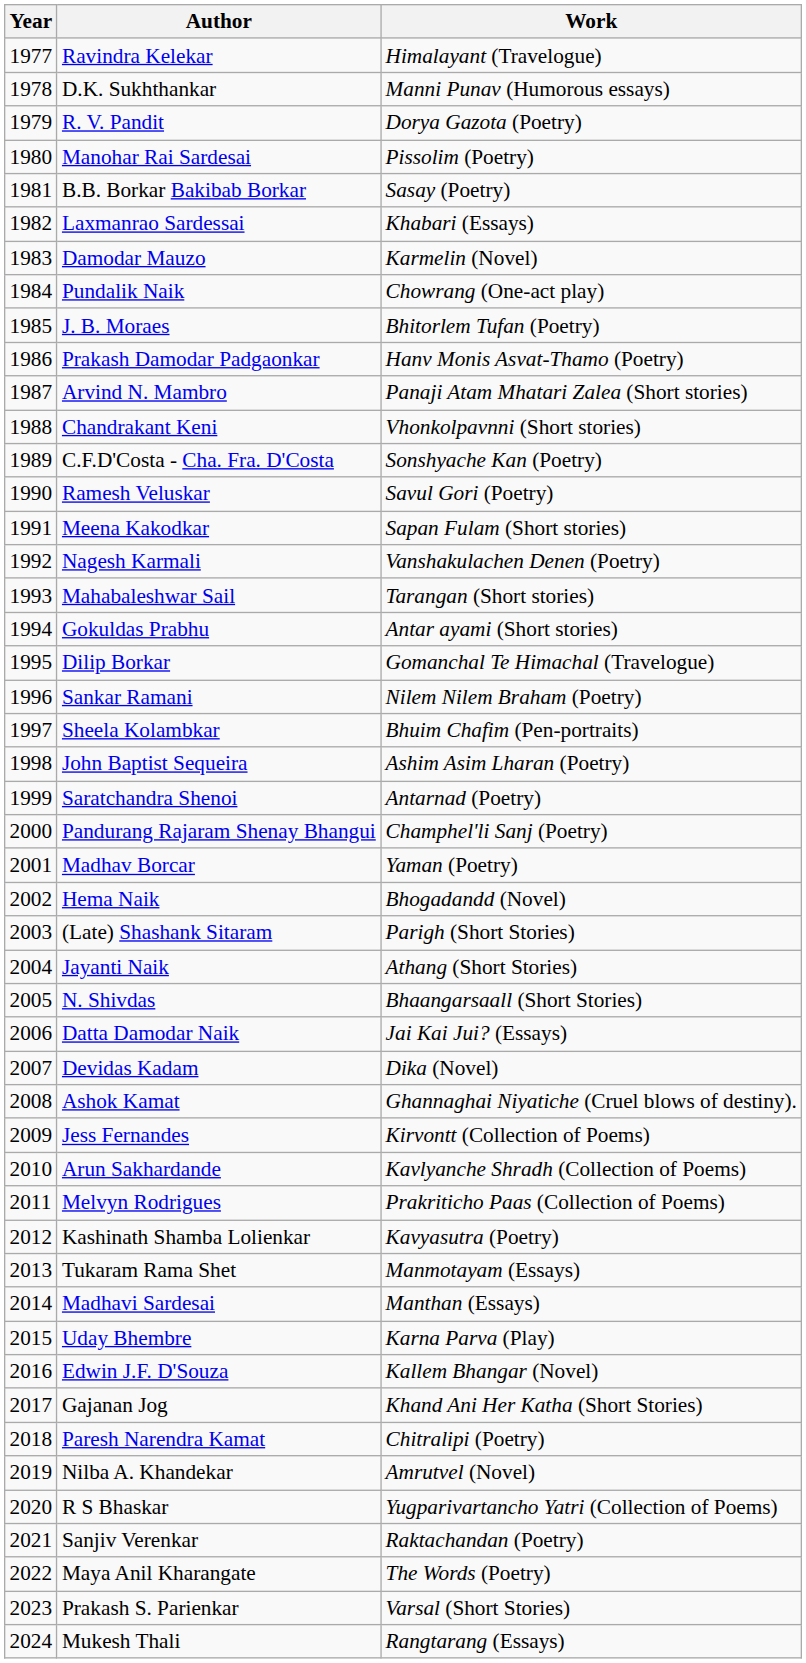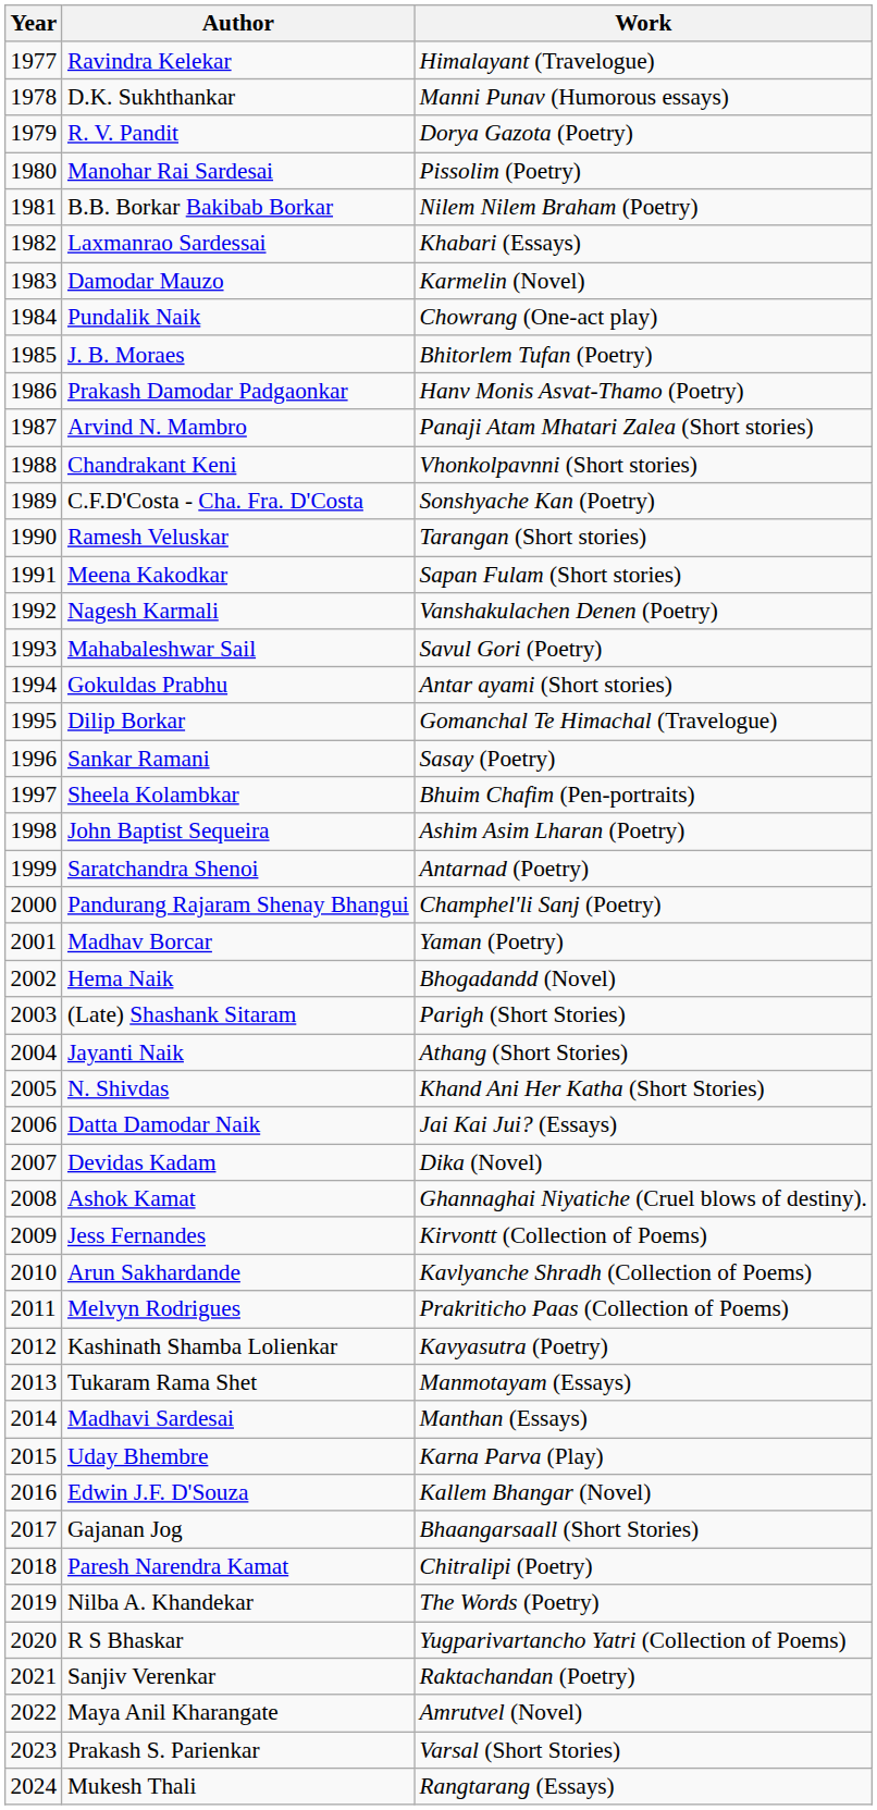B.B. Borkar Bakibab Borkar | Work: Sasay (Poetry) -> Nilem Nilem Braham (Poetry)
Ramesh Veluskar | Work: Savul Gori (Poetry) -> Tarangan (Short stories)
Mahabaleshwar Sail | Work: Tarangan (Short stories) -> Savul Gori (Poetry)
Sankar Ramani | Work: Nilem Nilem Braham (Poetry) -> Sasay (Poetry)
N. Shivdas | Work: Bhaangarsaall (Short Stories) -> Khand Ani Her Katha (Short Stories)
Gajanan Jog | Work: Khand Ani Her Katha (Short Stories) -> Bhaangarsaall (Short Stories)
Nilba A. Khandekar | Work: Amrutvel (Novel) -> The Words (Poetry)
Maya Anil Kharangate | Work: The Words (Poetry) -> Amrutvel (Novel)
